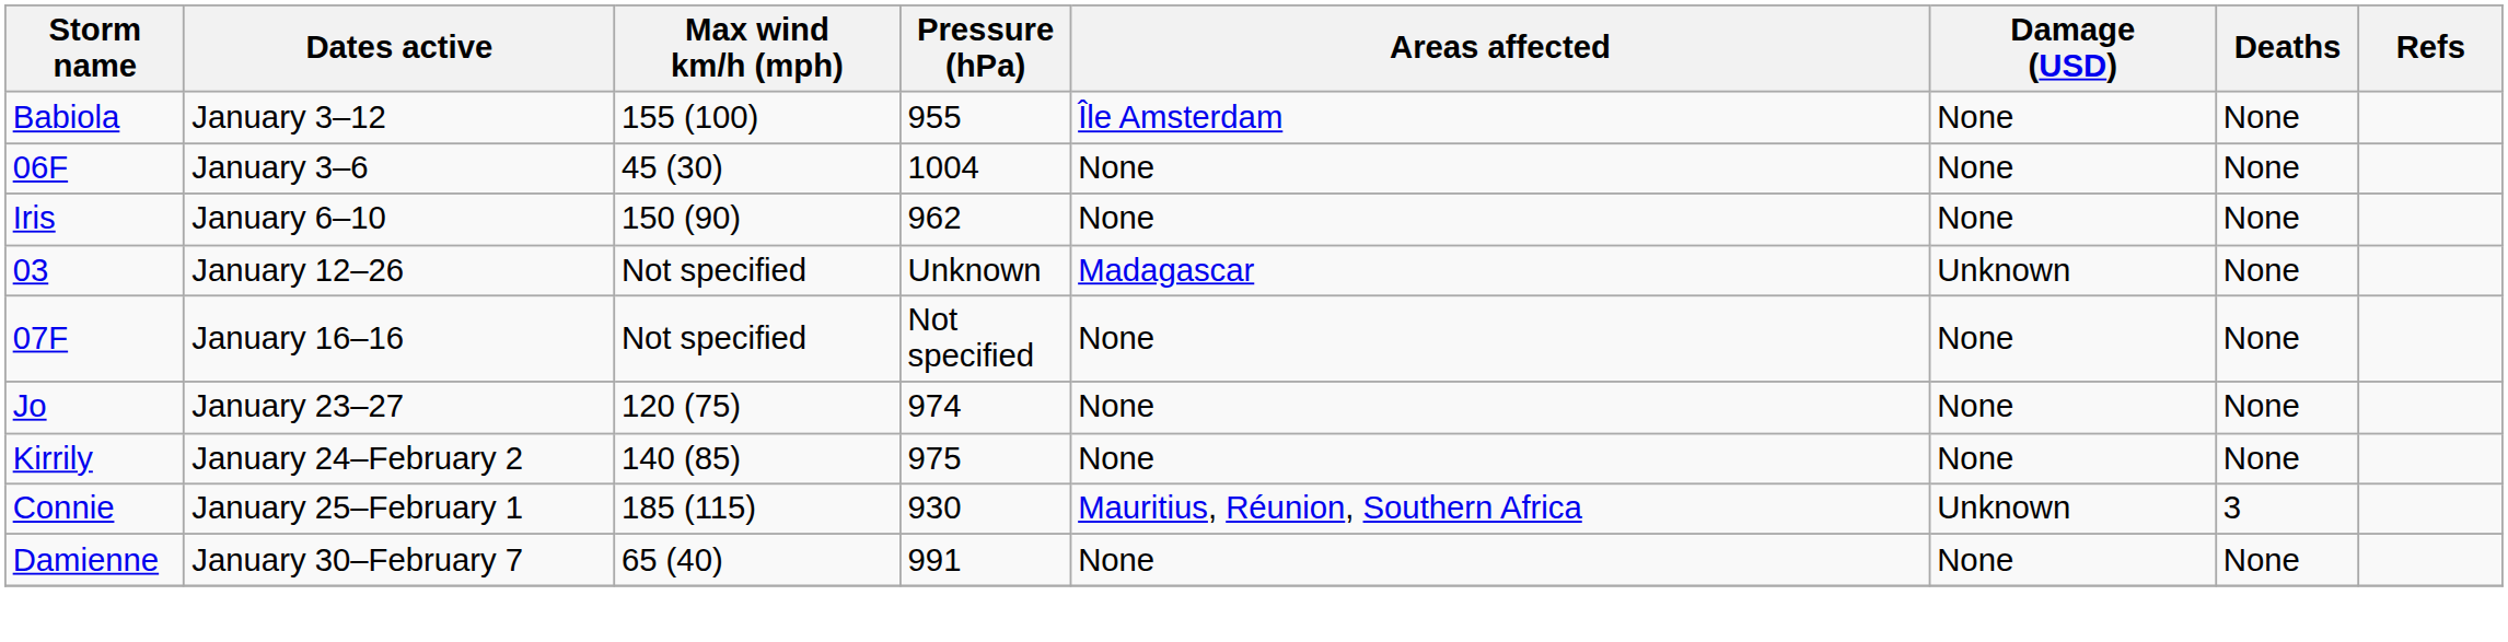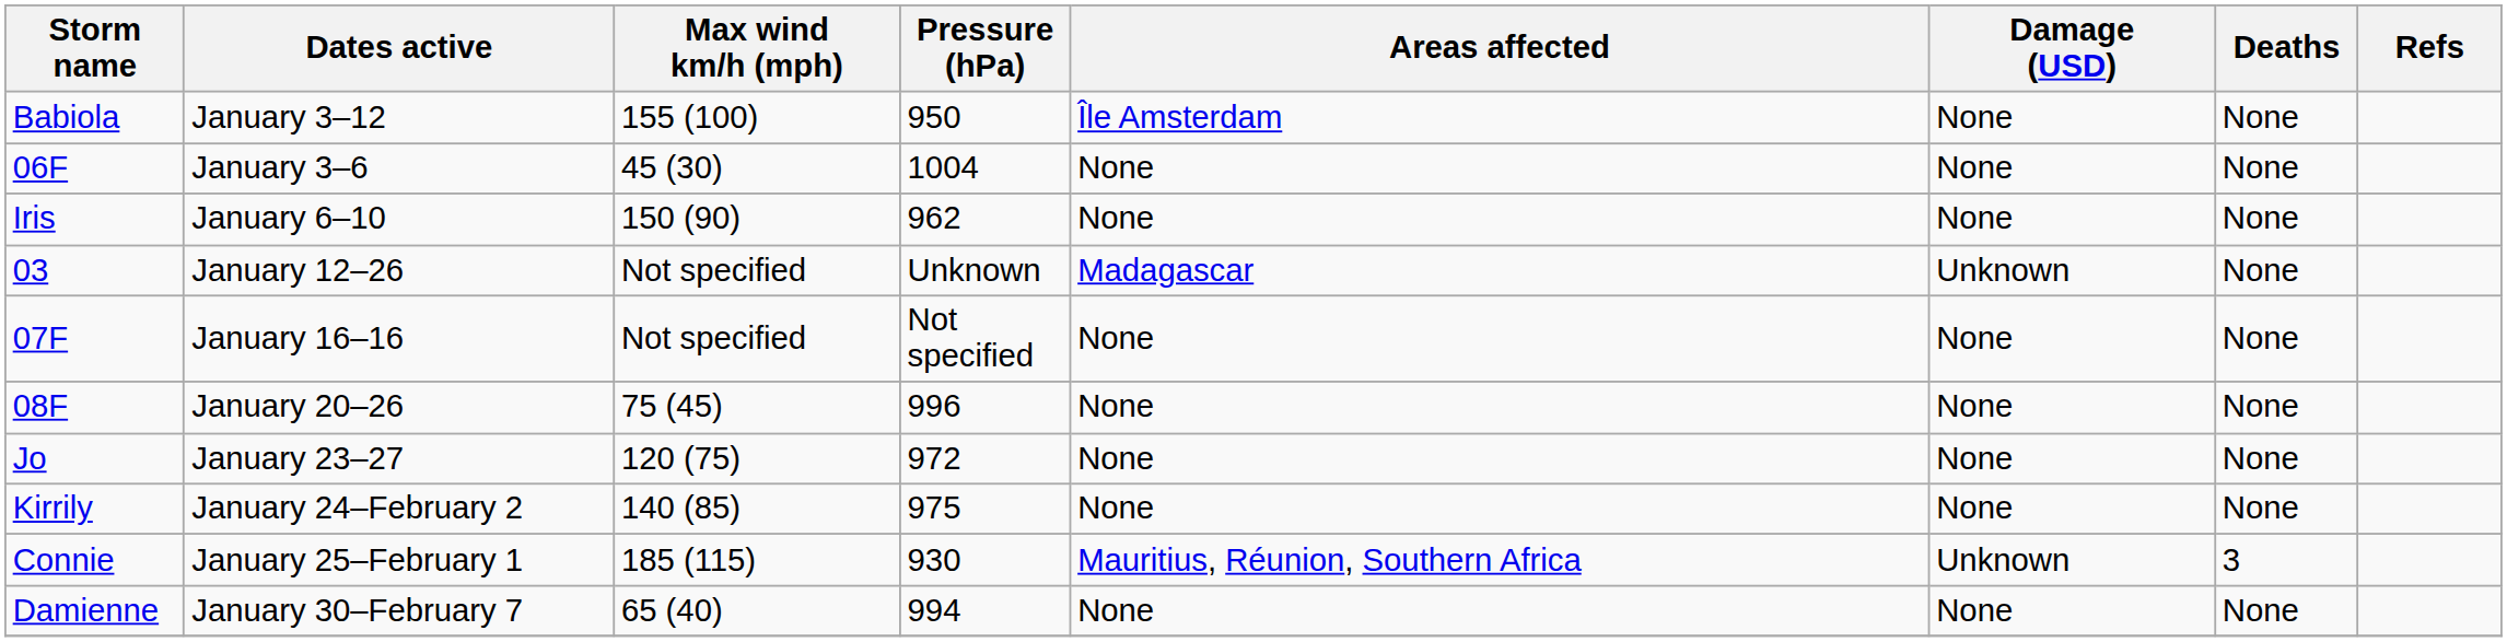Babiola | Pressure (hPa): 955 -> 950
+ row: 08F | January 20–26 | 75 (45) | 996 | None | None | None
Jo | Pressure (hPa): 974 -> 972
Damienne | Pressure (hPa): 991 -> 994
